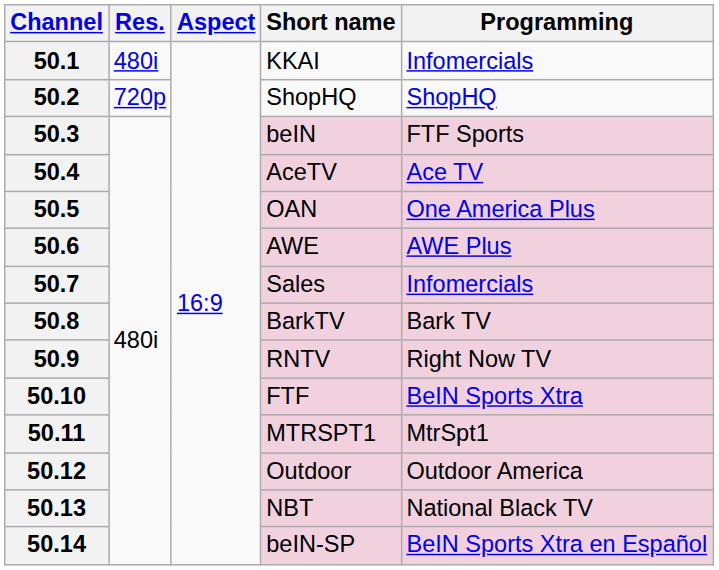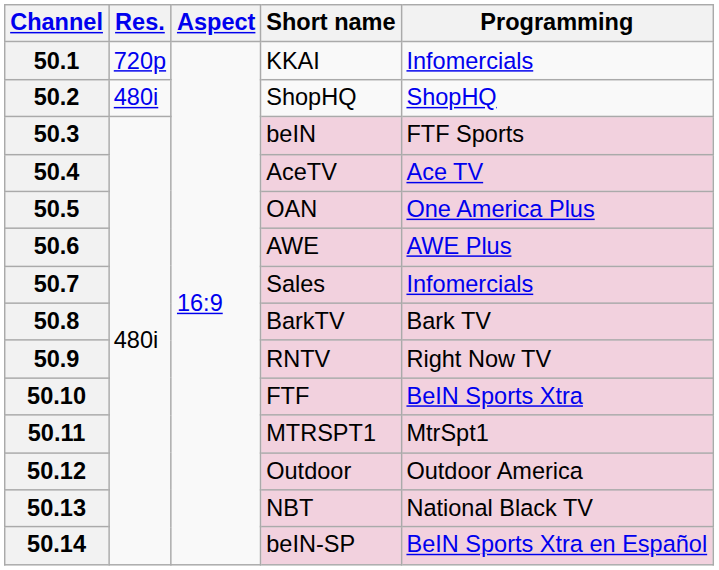50.1 | Res.: 480i -> 720p
50.2 | Res.: 720p -> 480i
